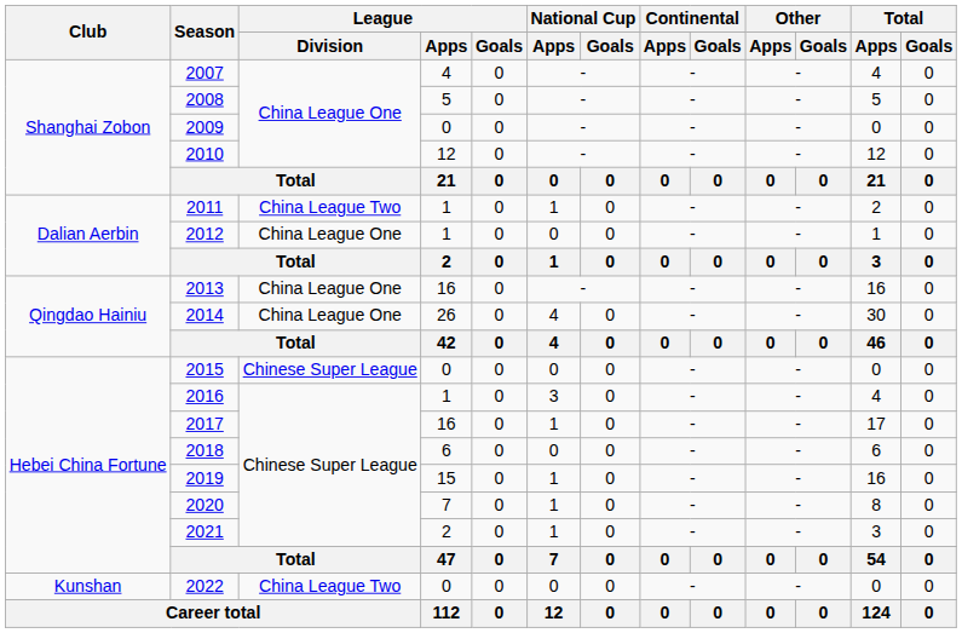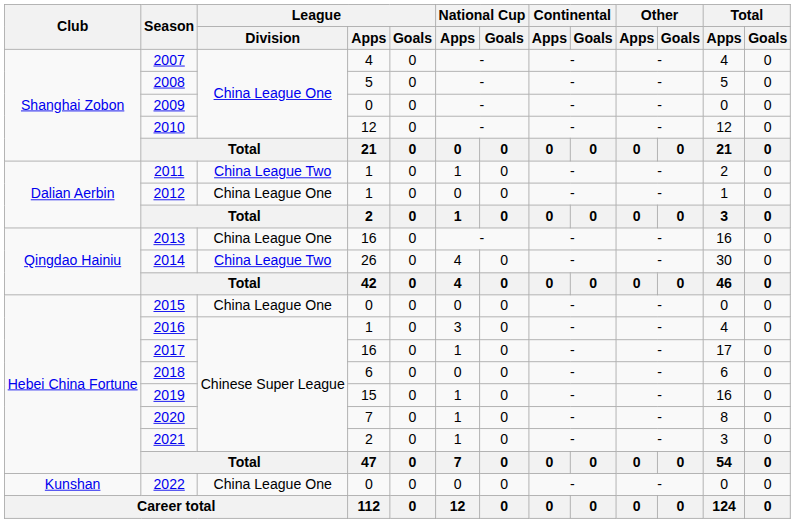2014 | League / Division: China League One -> China League Two
2015 | League / Division: Chinese Super League -> China League One
2022 | League / Division: China League Two -> China League One
